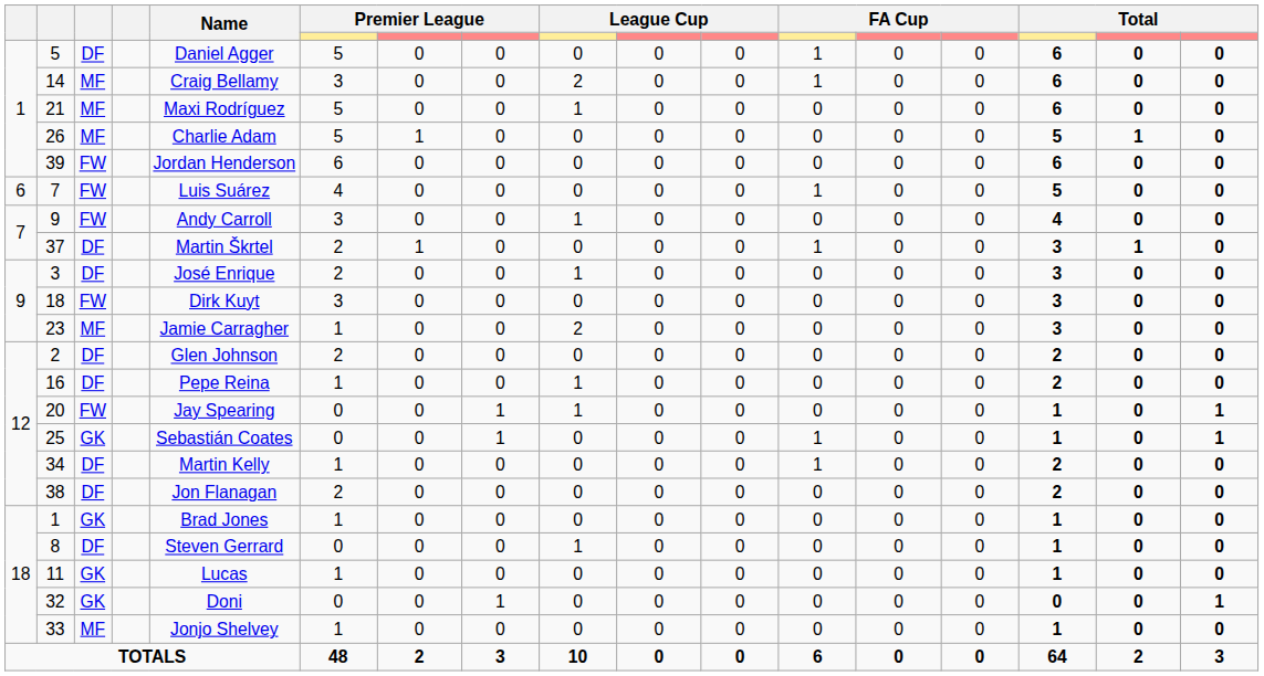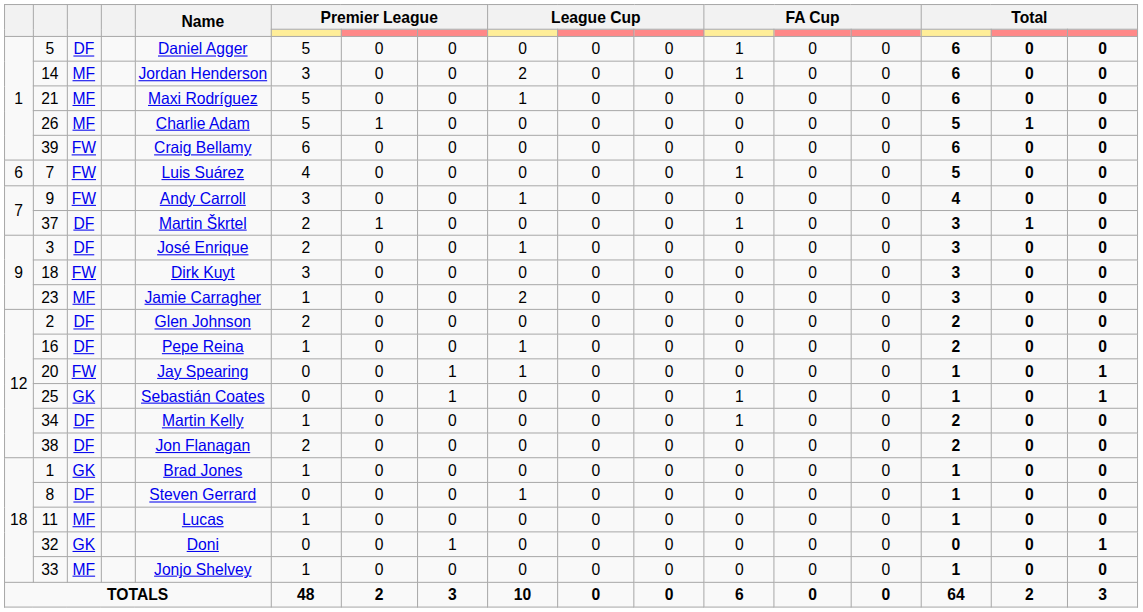14 | Name: Craig Bellamy -> Jordan Henderson
39 | Name: Jordan Henderson -> Craig Bellamy
11 | column 3: GK -> MF
